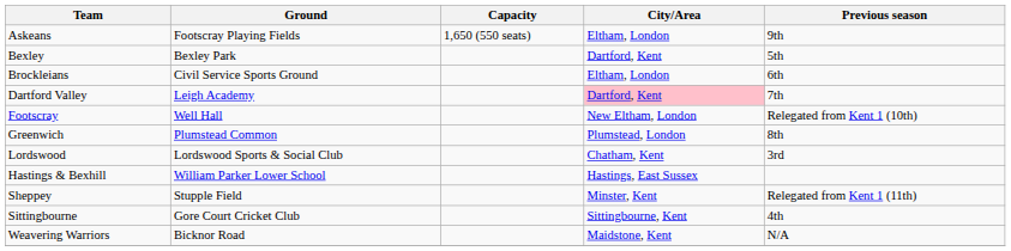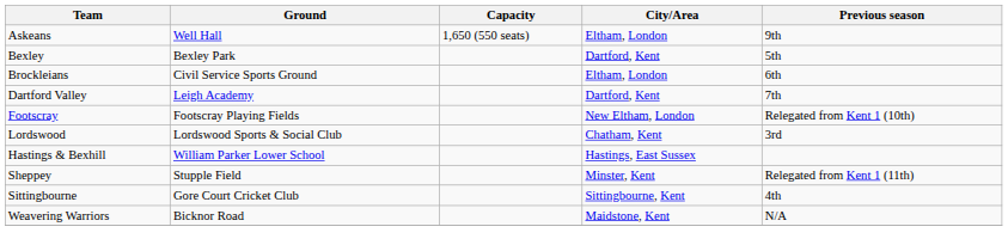Askeans | Ground: Footscray Playing Fields -> Well Hall
Dartford Valley | City/Area: pink background -> no background
Footscray | Ground: Well Hall -> Footscray Playing Fields
- row: Greenwich | Plumstead Common | Plumstead, London | 8th
